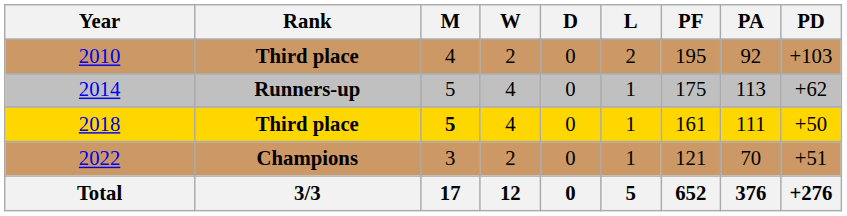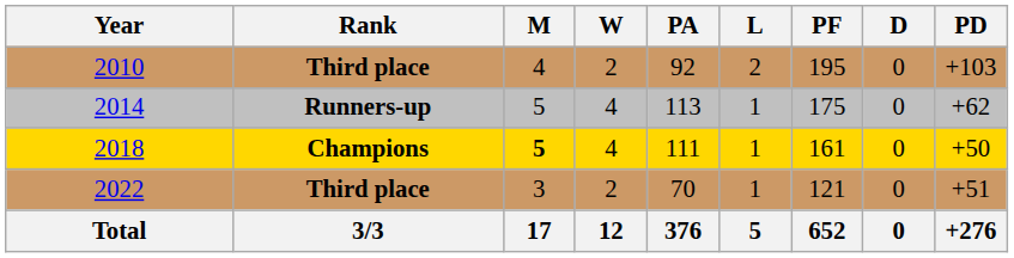columns swapped: D <-> PA
2018 | Rank: Third place -> Champions
2022 | Rank: Champions -> Third place
